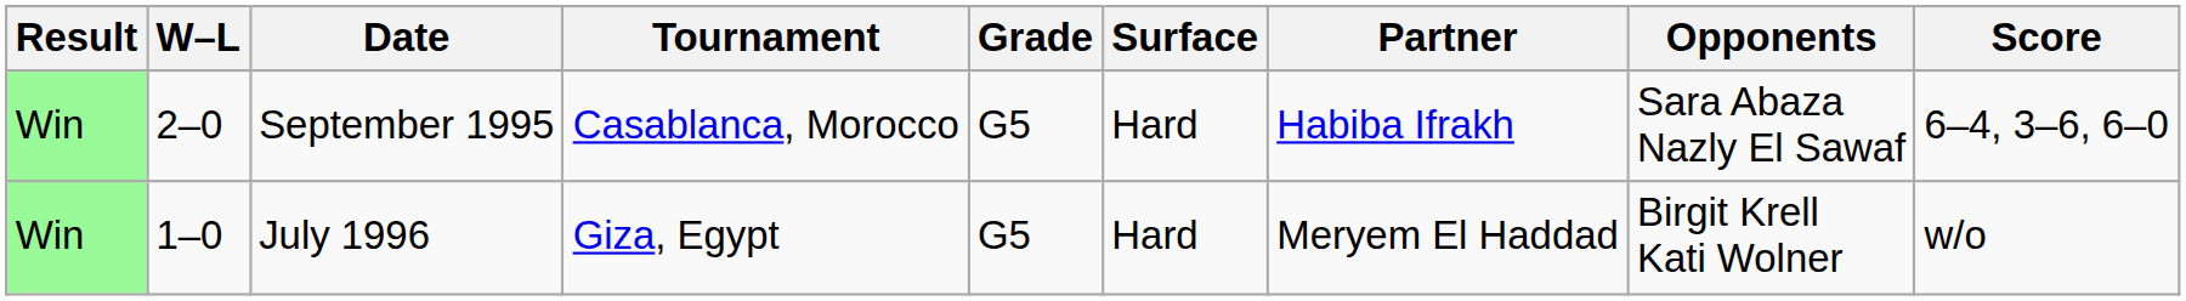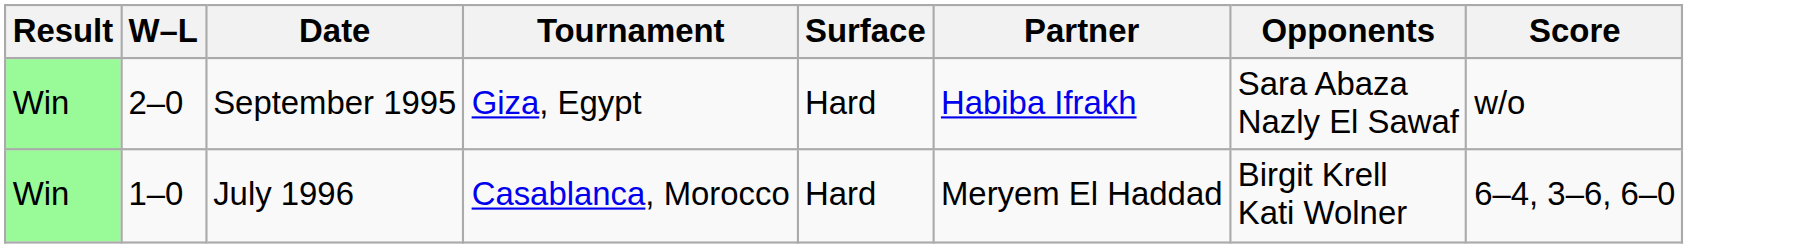- column: Grade | G5 | G5
September 1995 | Tournament: Casablanca, Morocco -> Giza, Egypt
September 1995 | Score: 6–4, 3–6, 6–0 -> w/o
July 1996 | Tournament: Giza, Egypt -> Casablanca, Morocco
July 1996 | Score: w/o -> 6–4, 3–6, 6–0
